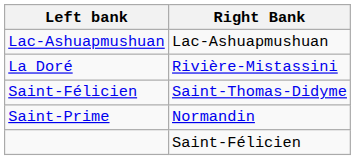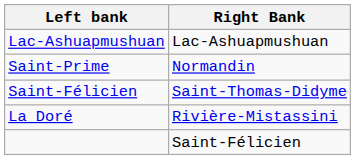rows swapped: La Doré <-> Saint-Prime
